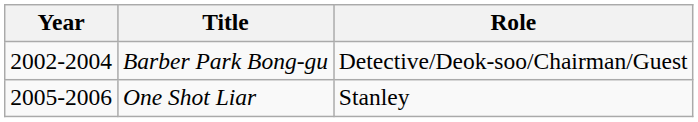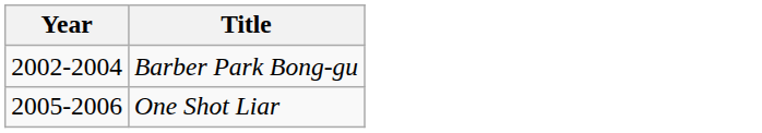- column: Role | Detective/Deok-soo/Chairman/Guest | Stanley
